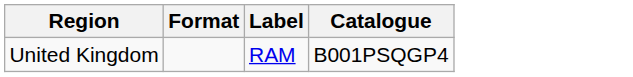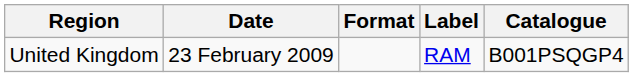+ column: Date | 23 February 2009
